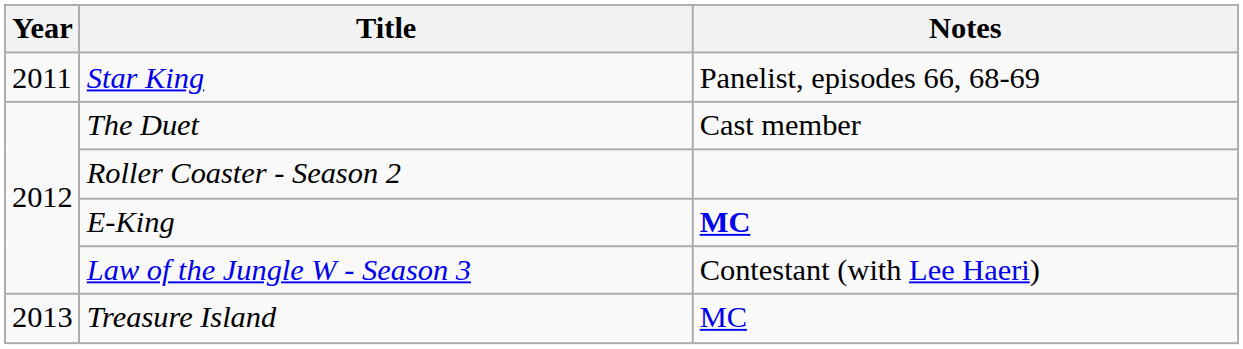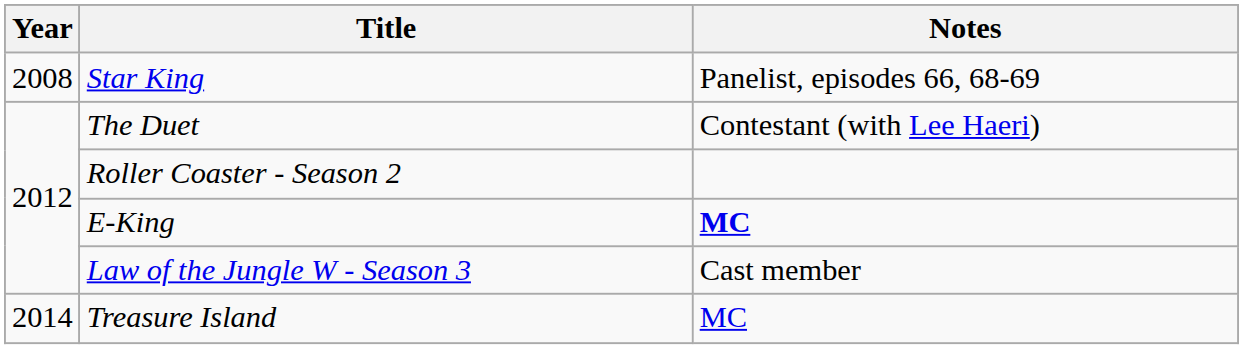Star King | Year: 2011 -> 2008
The Duet | Notes: Cast member -> Contestant (with Lee Haeri)
Law of the Jungle W - Season 3 | Notes: Contestant (with Lee Haeri) -> Cast member
Treasure Island | Year: 2013 -> 2014
